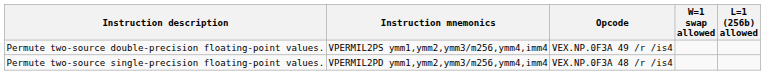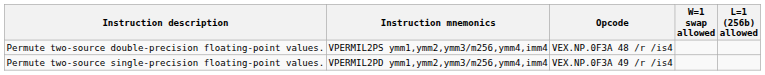Permute two-source double-precision floating-point values. | Opcode: VEX.NP.0F3A 49 /r /is4 -> VEX.NP.0F3A 48 /r /is4
Permute two-source single-precision floating-point values. | Opcode: VEX.NP.0F3A 48 /r /is4 -> VEX.NP.0F3A 49 /r /is4
